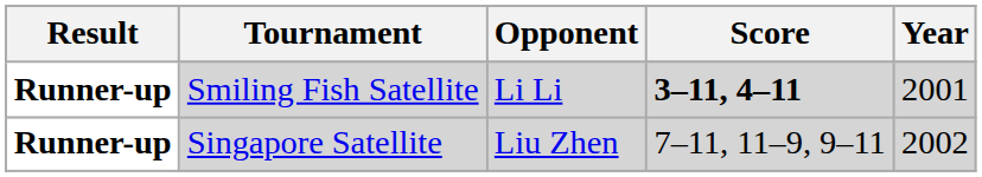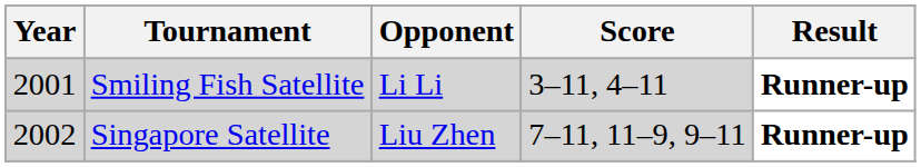columns swapped: Year <-> Result
Smiling Fish Satellite | Score: bold -> normal
